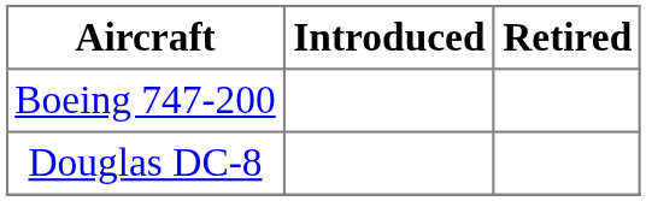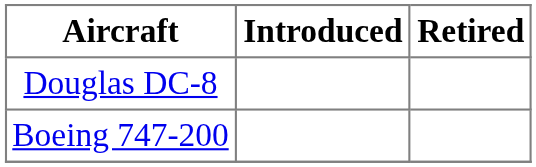rows swapped: Douglas DC-8 <-> Boeing 747-200
